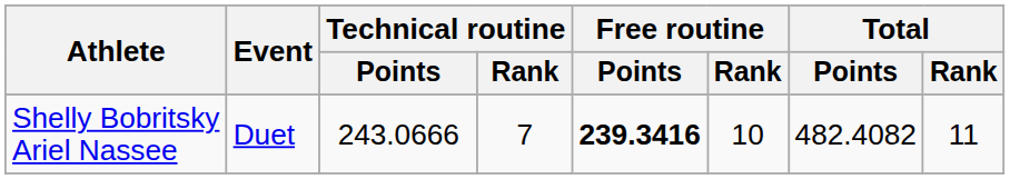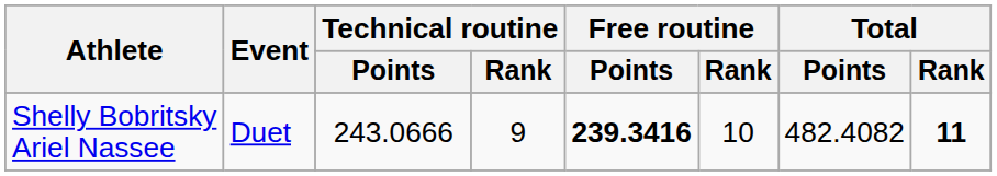Shelly Bobritsky Ariel Nassee | Technical routine / Rank: 7 -> 9
Shelly Bobritsky Ariel Nassee | Total / Rank: normal -> bold
